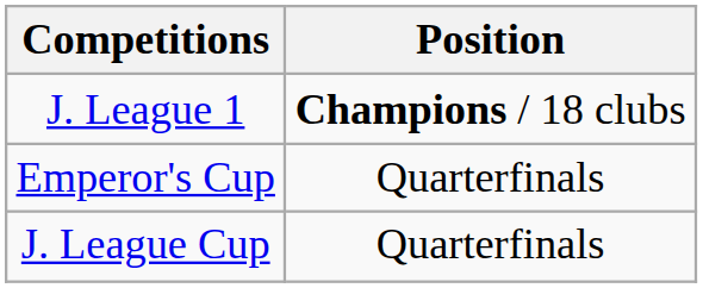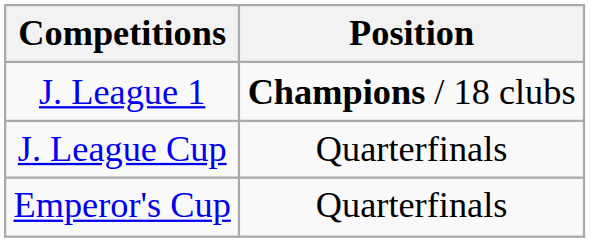rows swapped: Emperor's Cup <-> J. League Cup
